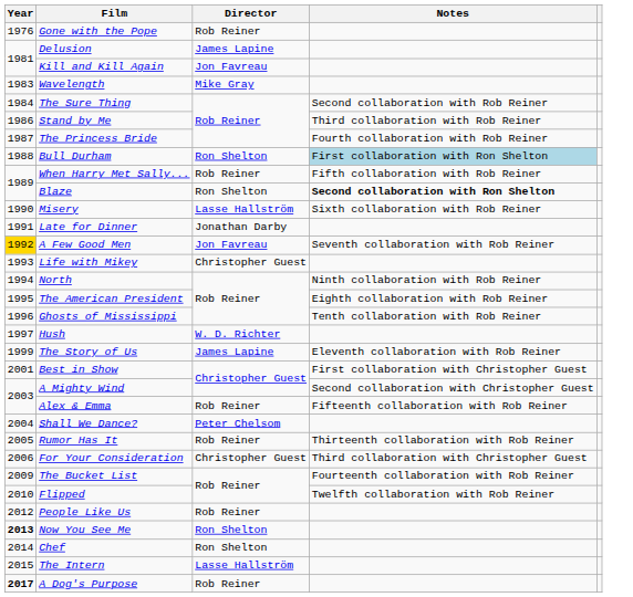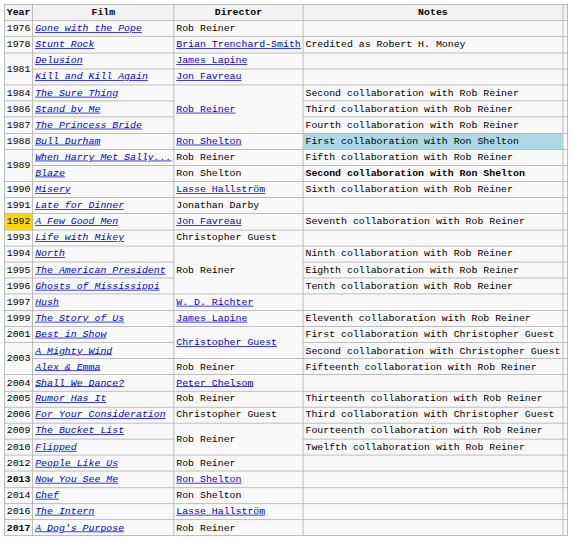+ row: 1978 | Stunt Rock | Brian Trenchard-Smith | Credited as Robert H. Money
- row: 1983 | Wavelength | Mike Gray
The Intern | Year: 2015 -> 2016
